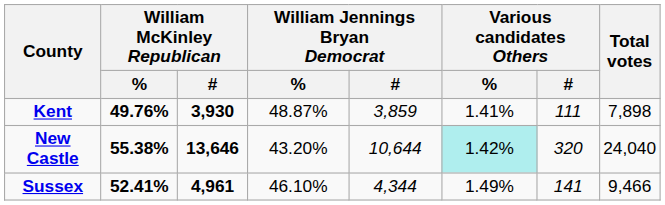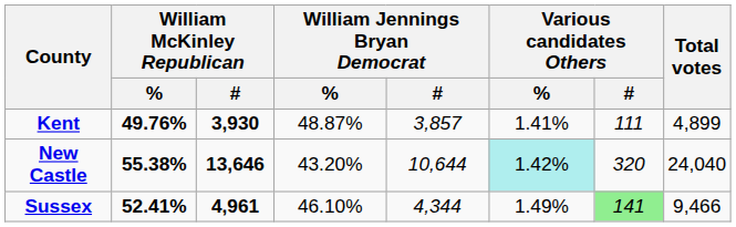Kent | William Jennings Bryan Democrat / #: 3,859 -> 3,857
Kent | Total votes: 7,898 -> 4,899
Sussex | Various candidates Others / #: no background -> lightgreen background
